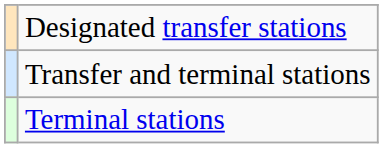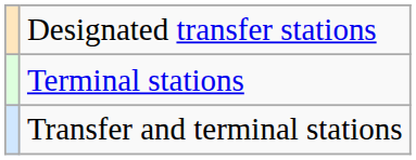rows swapped: Terminal stations <-> Transfer and terminal stations
